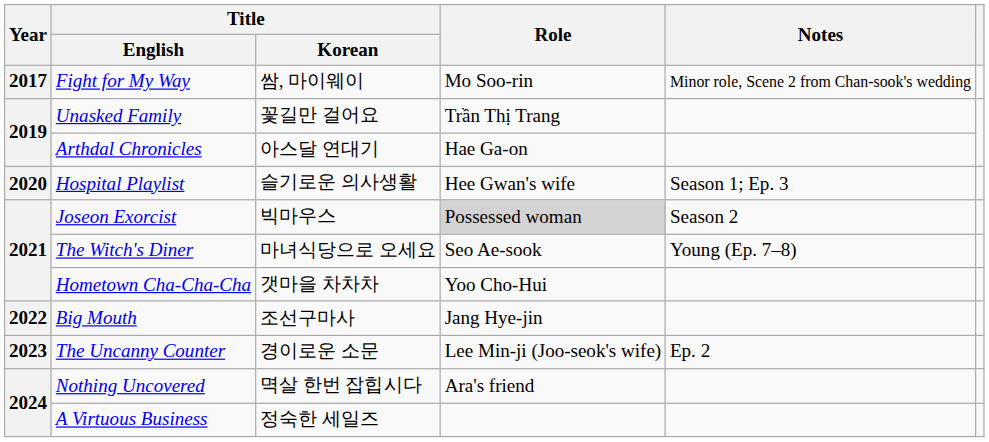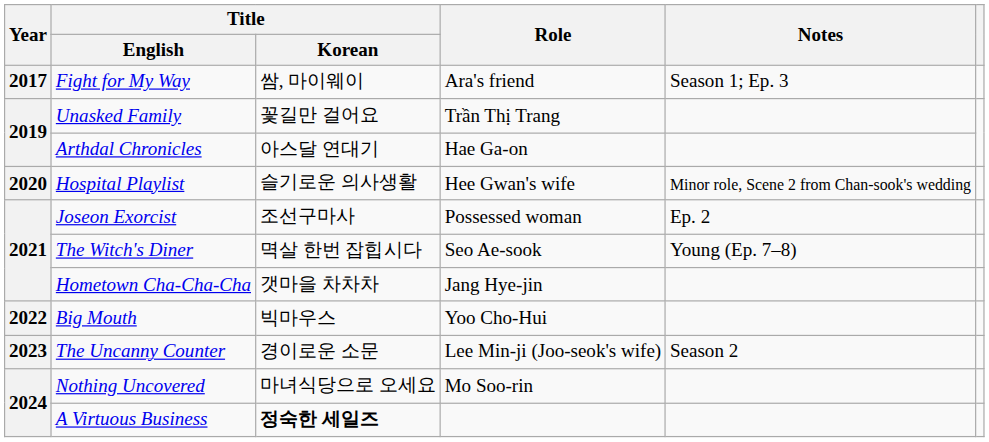Fight for My Way | Role: Mo Soo-rin -> Ara's friend
Fight for My Way | Notes: Minor role, Scene 2 from Chan-sook's wedding -> Season 1; Ep. 3
Hospital Playlist | Notes: Season 1; Ep. 3 -> Minor role, Scene 2 from Chan-sook's wedding
Joseon Exorcist | Title / Korean: 빅마우스 -> 조선구마사
Joseon Exorcist | Role: lightgrey background -> no background
Joseon Exorcist | Notes: Season 2 -> Ep. 2
The Witch's Diner | Title / Korean: 마녀식당으로 오세요 -> 멱살 한번 잡힙시다
Hometown Cha-Cha-Cha | Role: Yoo Cho-Hui -> Jang Hye-jin
Big Mouth | Title / Korean: 조선구마사 -> 빅마우스
Big Mouth | Role: Jang Hye-jin -> Yoo Cho-Hui
The Uncanny Counter | Notes: Ep. 2 -> Season 2
Nothing Uncovered | Title / Korean: 멱살 한번 잡힙시다 -> 마녀식당으로 오세요
Nothing Uncovered | Role: Ara's friend -> Mo Soo-rin
A Virtuous Business | Title / Korean: normal -> bold
